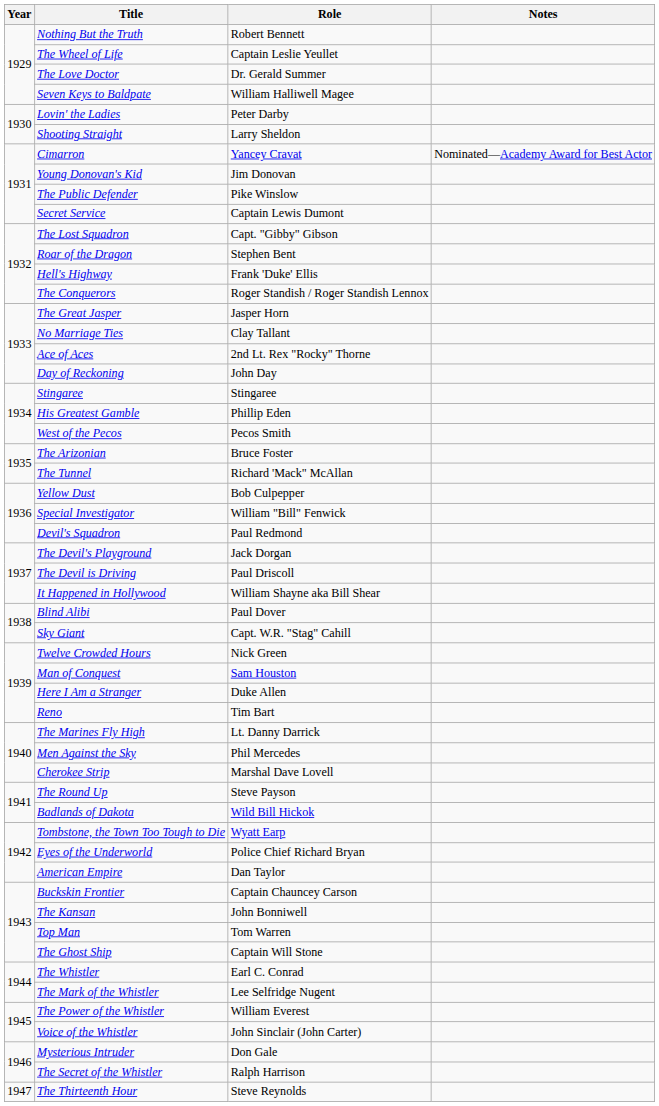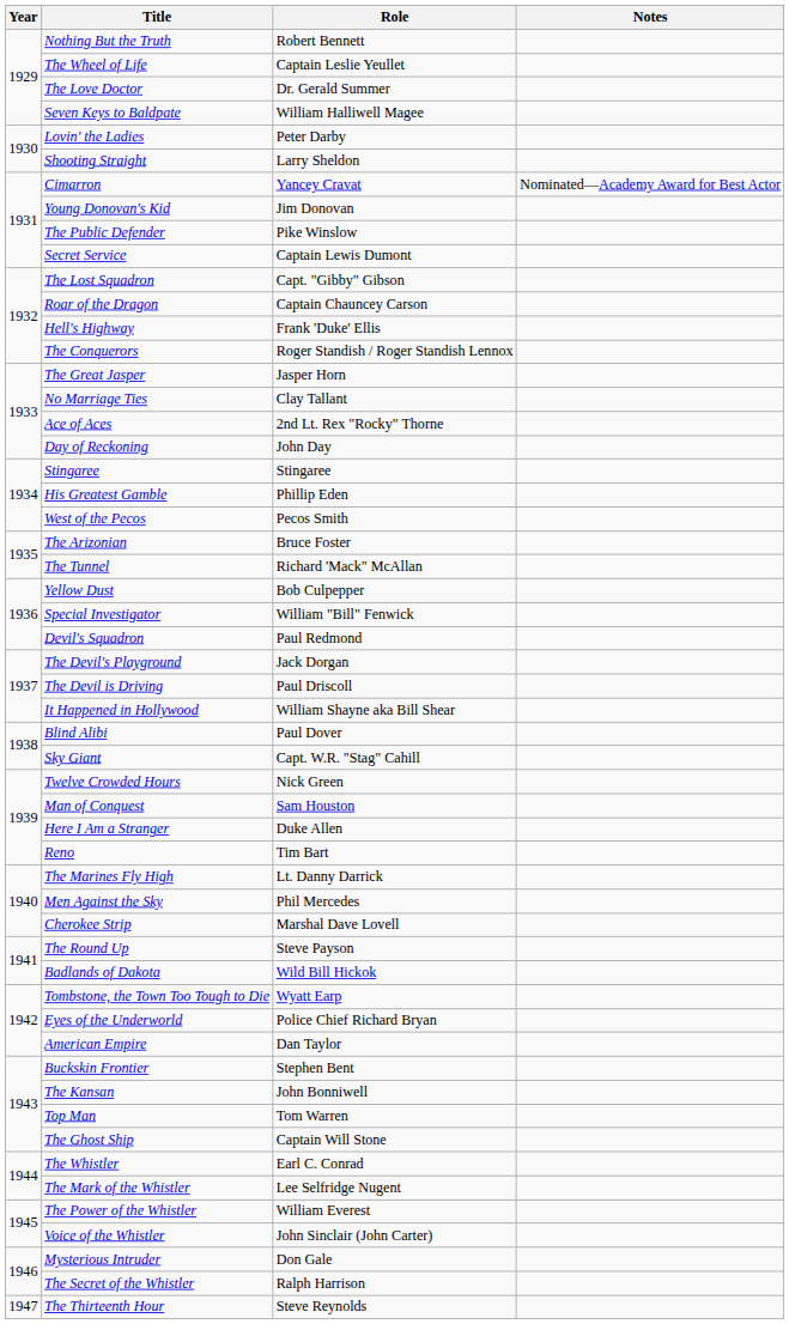Roar of the Dragon | Role: Stephen Bent -> Captain Chauncey Carson
Buckskin Frontier | Role: Captain Chauncey Carson -> Stephen Bent
